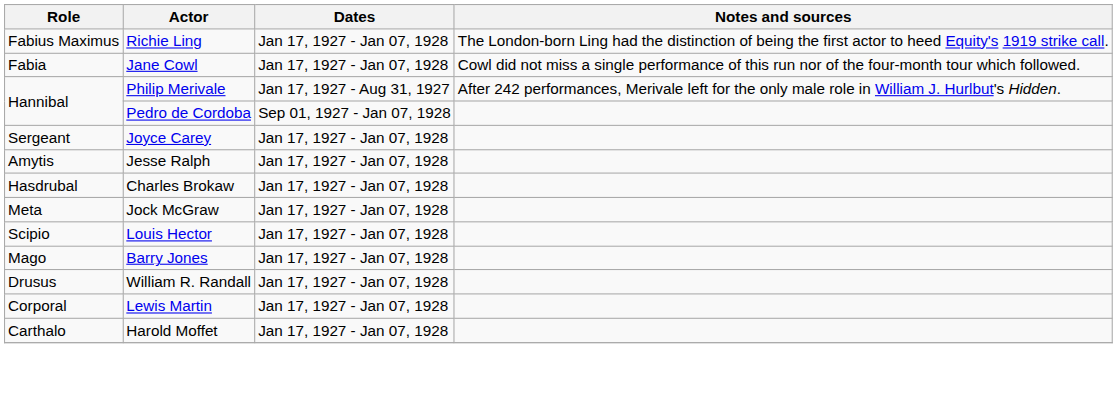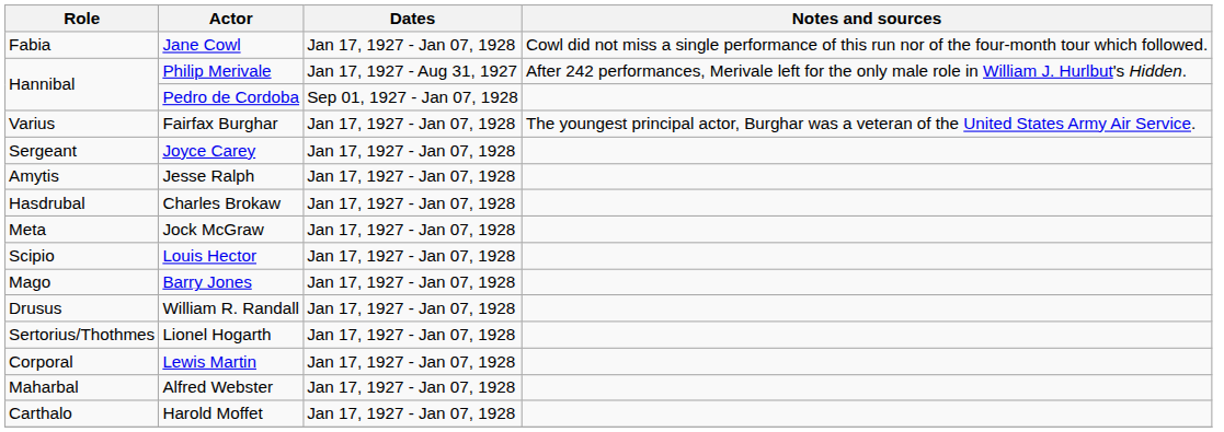- row: Fabius Maximus | Richie Ling | Jan 17, 1927 - Jan 07, 1928 | The London-born Ling had the distinction of being the first actor to heed Equity's 1919 strike call.
+ row: Varius | Fairfax Burghar | Jan 17, 1927 - Jan 07, 1928 | The youngest principal actor, Burghar was a veteran of the United States Army Air Service.
+ row: Sertorius/Thothmes | Lionel Hogarth | Jan 17, 1927 - Jan 07, 1928
+ row: Maharbal | Alfred Webster | Jan 17, 1927 - Jan 07, 1928
